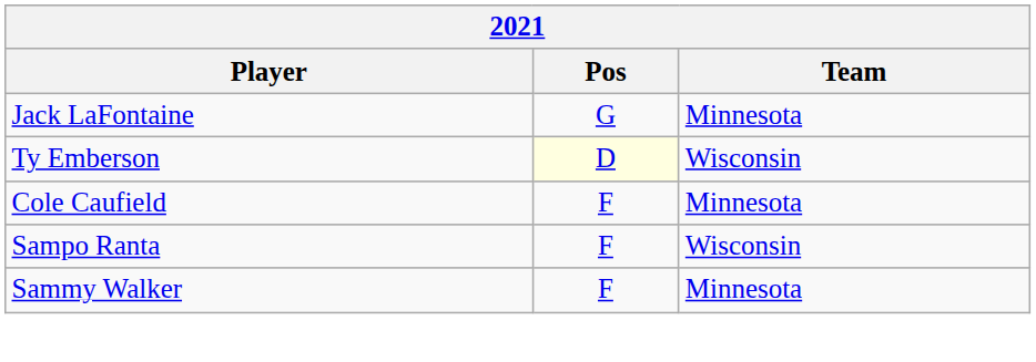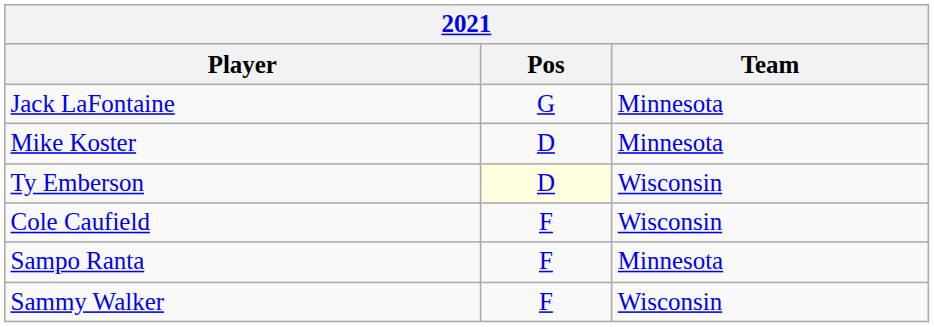+ row: Mike Koster | D | Minnesota
Cole Caufield | Team: Minnesota -> Wisconsin
Sampo Ranta | Team: Wisconsin -> Minnesota
Sammy Walker | Team: Minnesota -> Wisconsin
